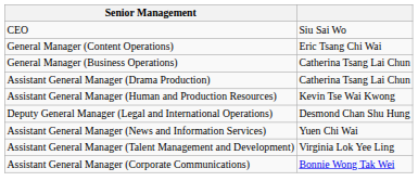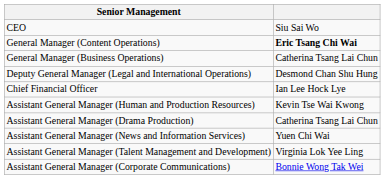General Manager (Content Operations) | column 2: normal -> bold
rows swapped: Deputy General Manager (Legal and International Operations) <-> Assistant General Manager (Drama Production)
+ row: Chief Financial Officer | Ian Lee Hock Lye
